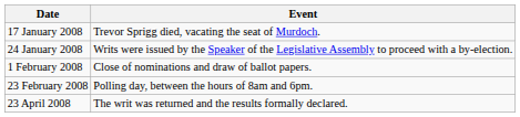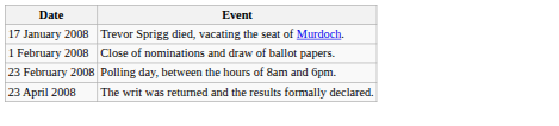- row: 24 January 2008 | Writs were issued by the Speaker of the Legislative Assembly to proceed with a by-election.
